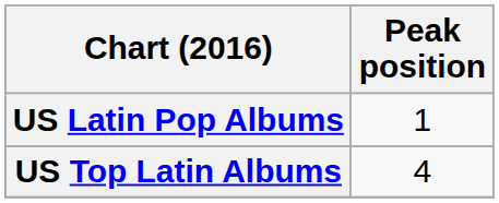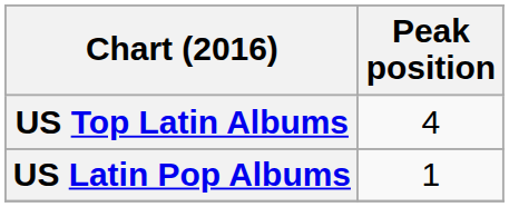rows swapped: US Latin Pop Albums <-> US Top Latin Albums
